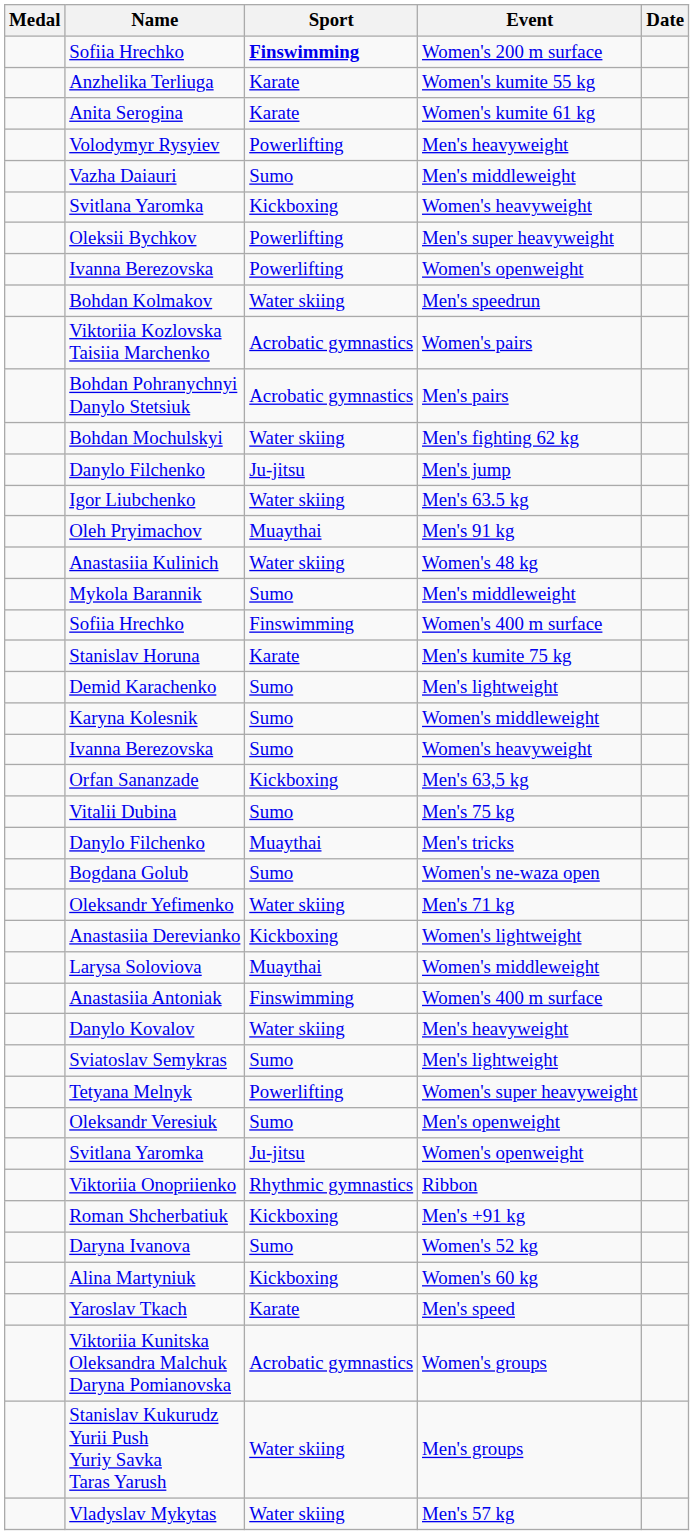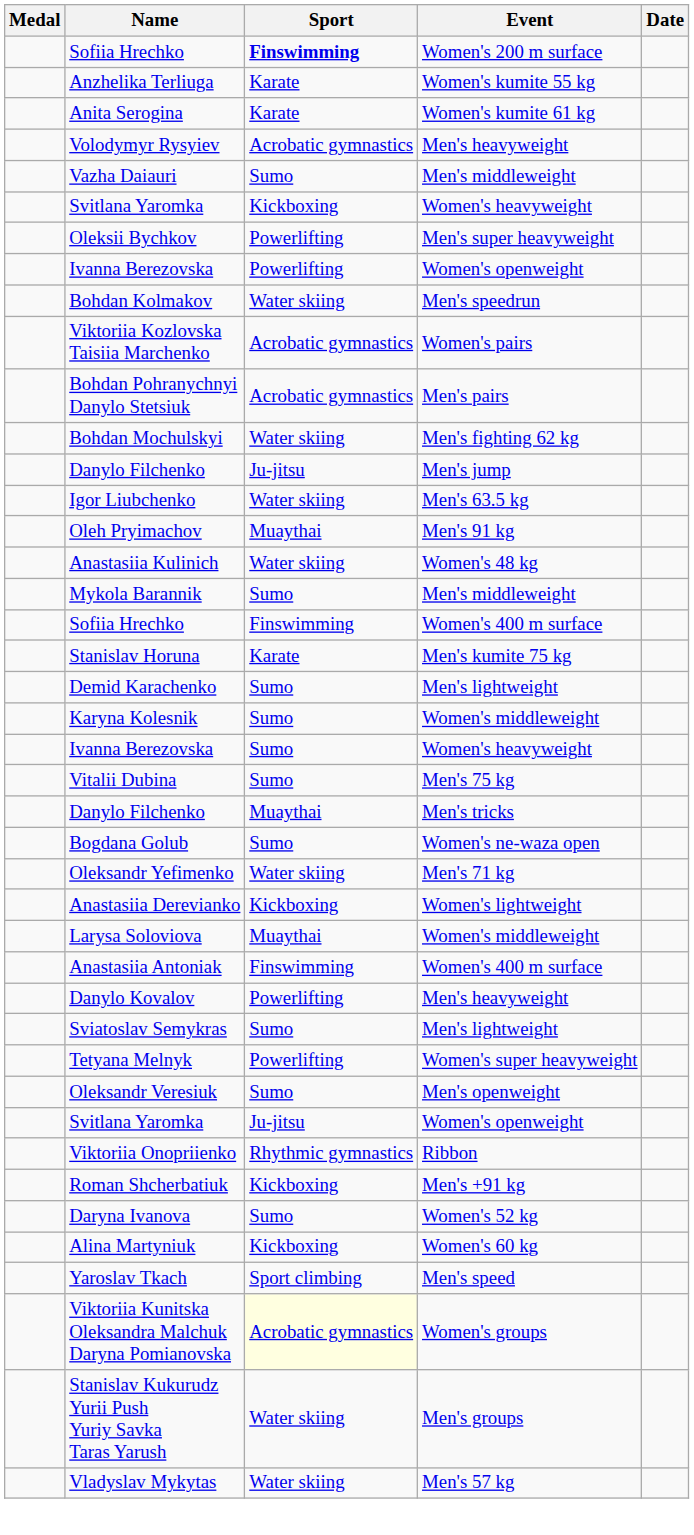Volodymyr Rysyiev | Sport: Powerlifting -> Acrobatic gymnastics
- row: Orfan Sananzade | Kickboxing | Men's 63,5 kg
Danylo Kovalov | Sport: Water skiing -> Powerlifting
Yaroslav Tkach | Sport: Karate -> Sport climbing
Viktoriia Kunitska Oleksandra Malchuk Daryna Pomianovska | Sport: no background -> lightyellow background
